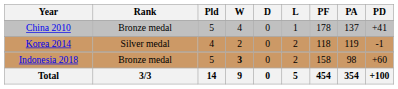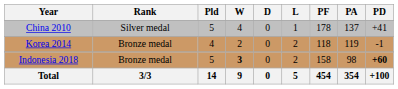China 2010 | Rank: Bronze medal -> Silver medal
Korea 2014 | Rank: Silver medal -> Bronze medal
Indonesia 2018 | PD: normal -> bold
